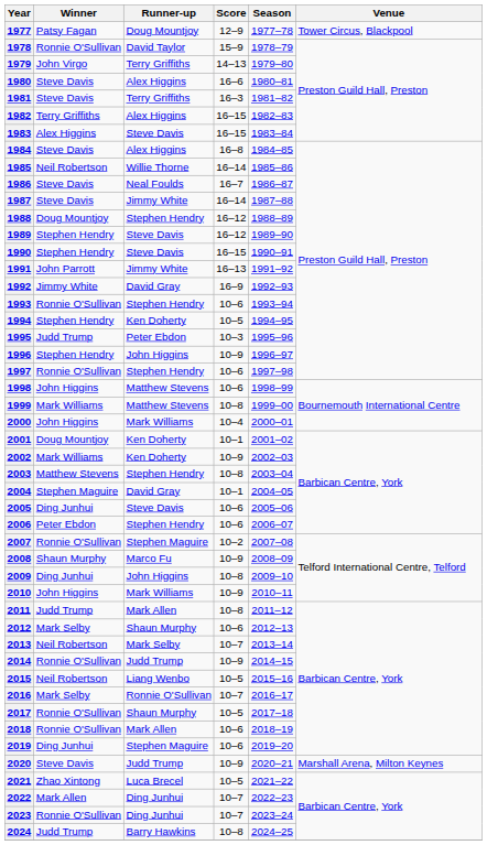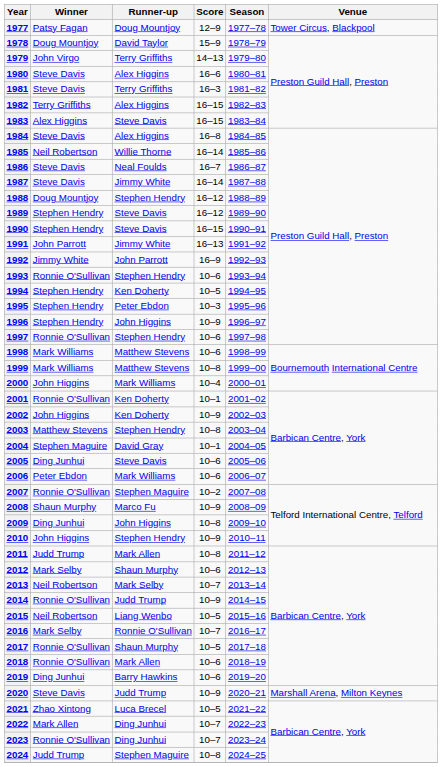1978 | Winner: Ronnie O'Sullivan -> Doug Mountjoy
1992 | Runner-up: David Gray -> John Parrott
1995 | Winner: Judd Trump -> Stephen Hendry
1998 | Winner: John Higgins -> Mark Williams
2001 | Winner: Doug Mountjoy -> Ronnie O'Sullivan
2002 | Winner: Mark Williams -> John Higgins
2006 | Runner-up: Stephen Hendry -> Mark Williams
2010 | Runner-up: Mark Williams -> Stephen Hendry
2019 | Runner-up: Stephen Maguire -> Barry Hawkins
2024 | Runner-up: Barry Hawkins -> Stephen Maguire
